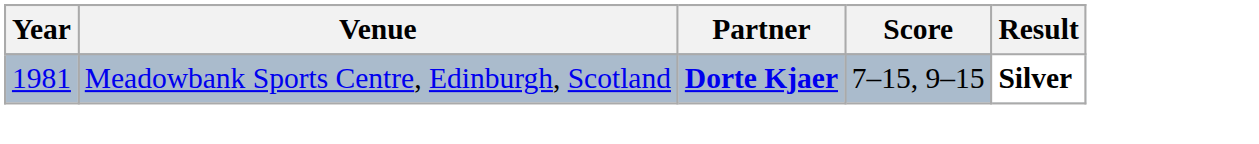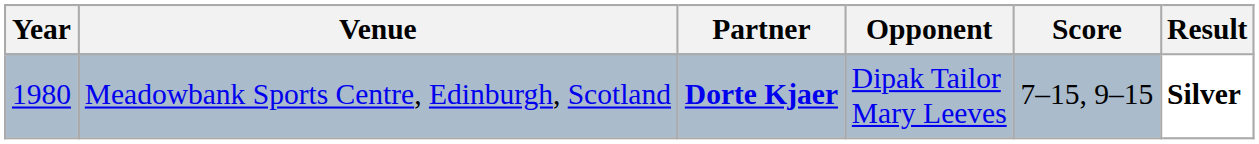+ column: Opponent | Dipak Tailor Mary Leeves
Meadowbank Sports Centre, Edinburgh, Scotland | Year: 1981 -> 1980
